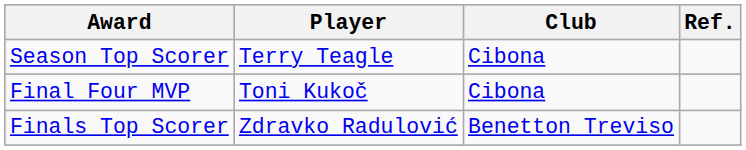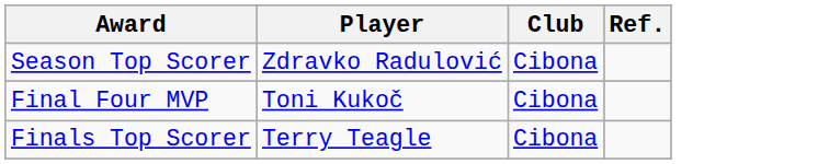Season Top Scorer | Player: Terry Teagle -> Zdravko Radulović
Finals Top Scorer | Player: Zdravko Radulović -> Terry Teagle
Finals Top Scorer | Club: Benetton Treviso -> Cibona
